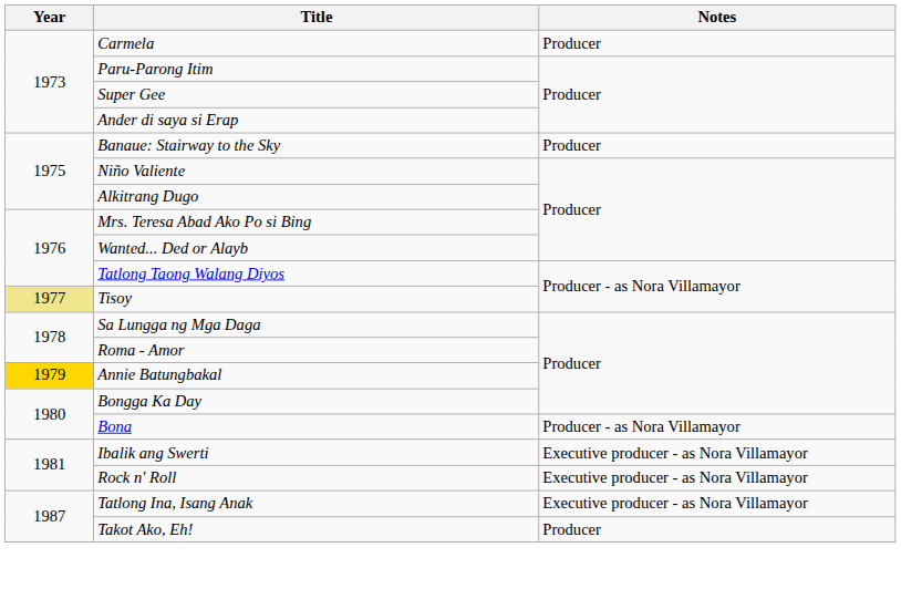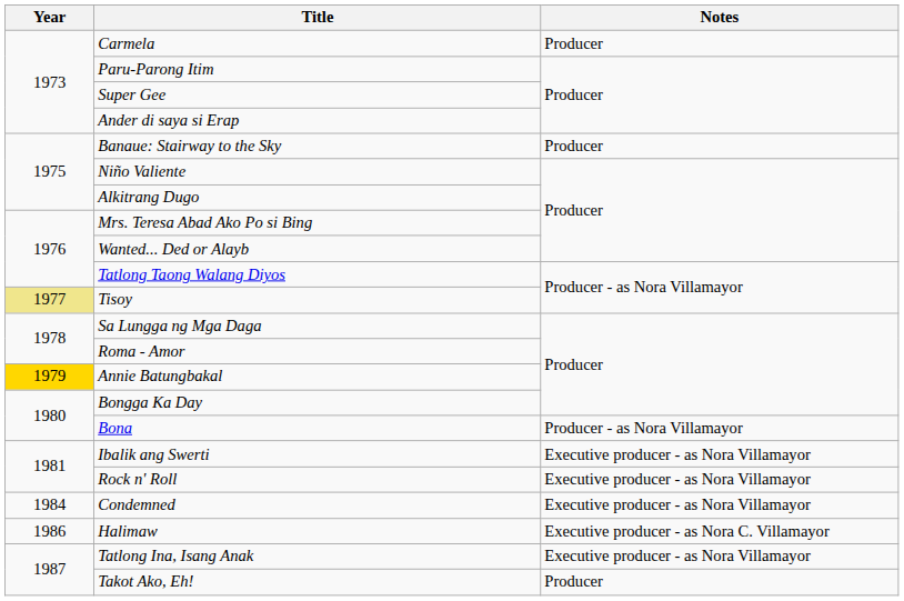+ row: 1984 | Condemned | Executive producer - as Nora Villamayor
+ row: 1986 | Halimaw | Executive producer - as Nora C. Villamayor
